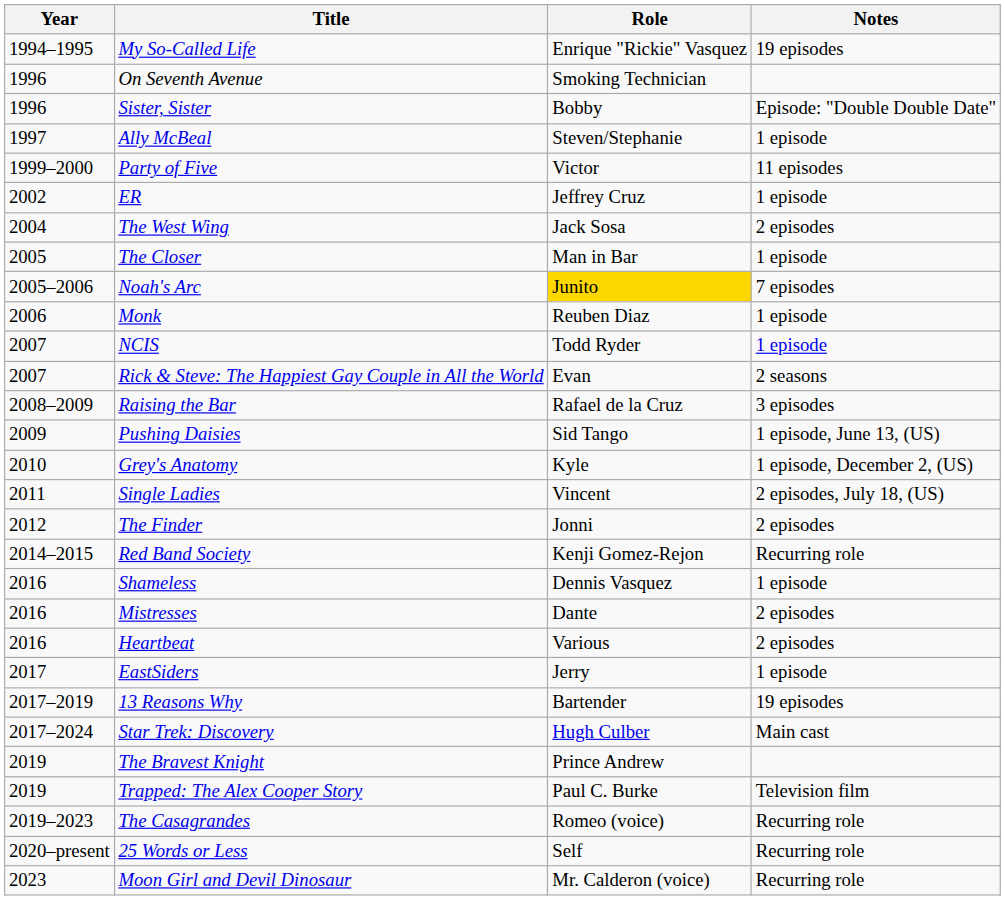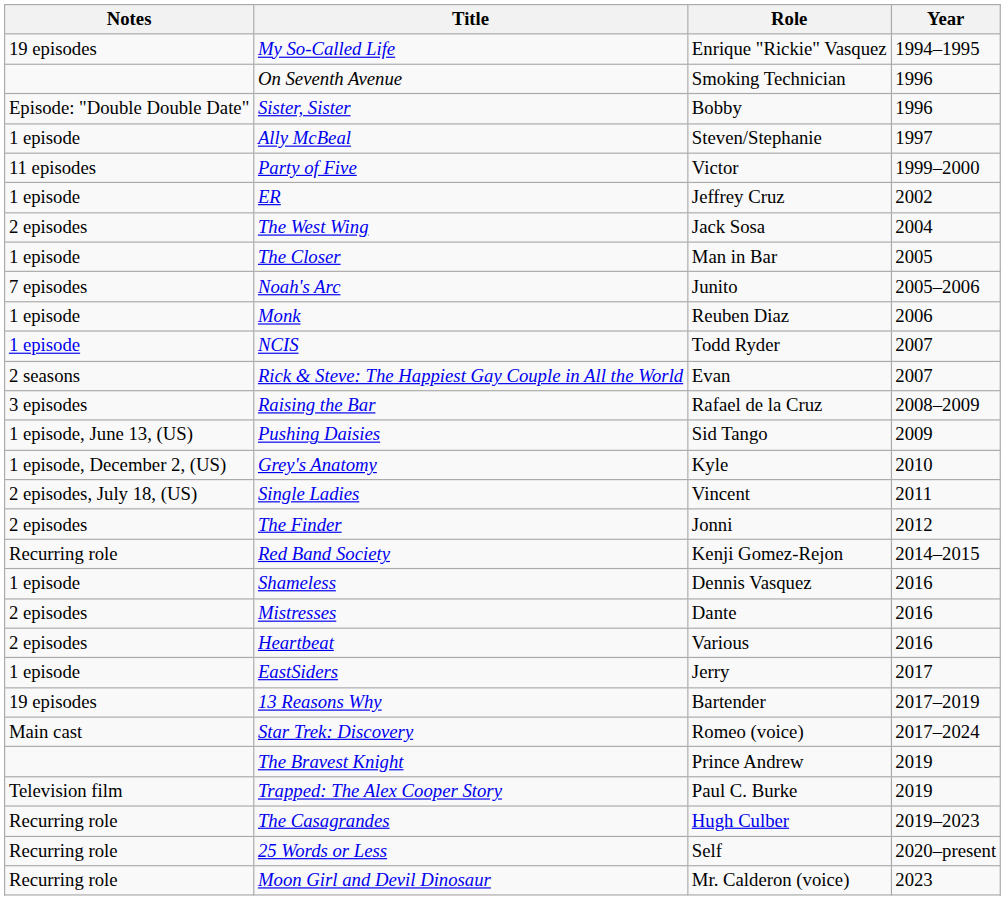columns swapped: Year <-> Notes
Noah's Arc | Role: gold background -> no background
Star Trek: Discovery | Role: Hugh Culber -> Romeo (voice)
The Casagrandes | Role: Romeo (voice) -> Hugh Culber
